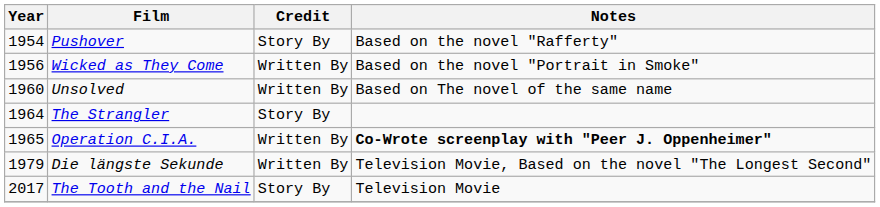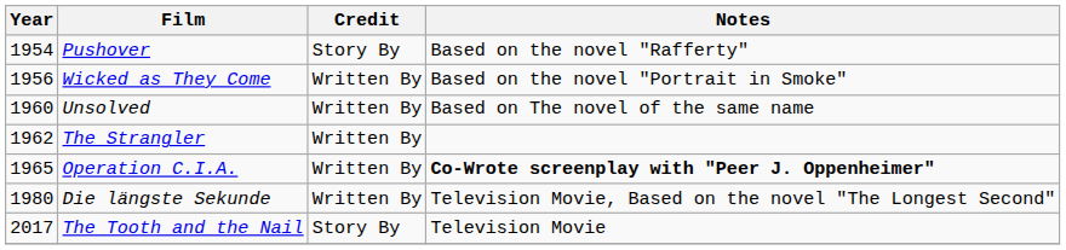The Strangler | Year: 1964 -> 1962
The Strangler | Credit: Story By -> Written By
Die längste Sekunde | Year: 1979 -> 1980
